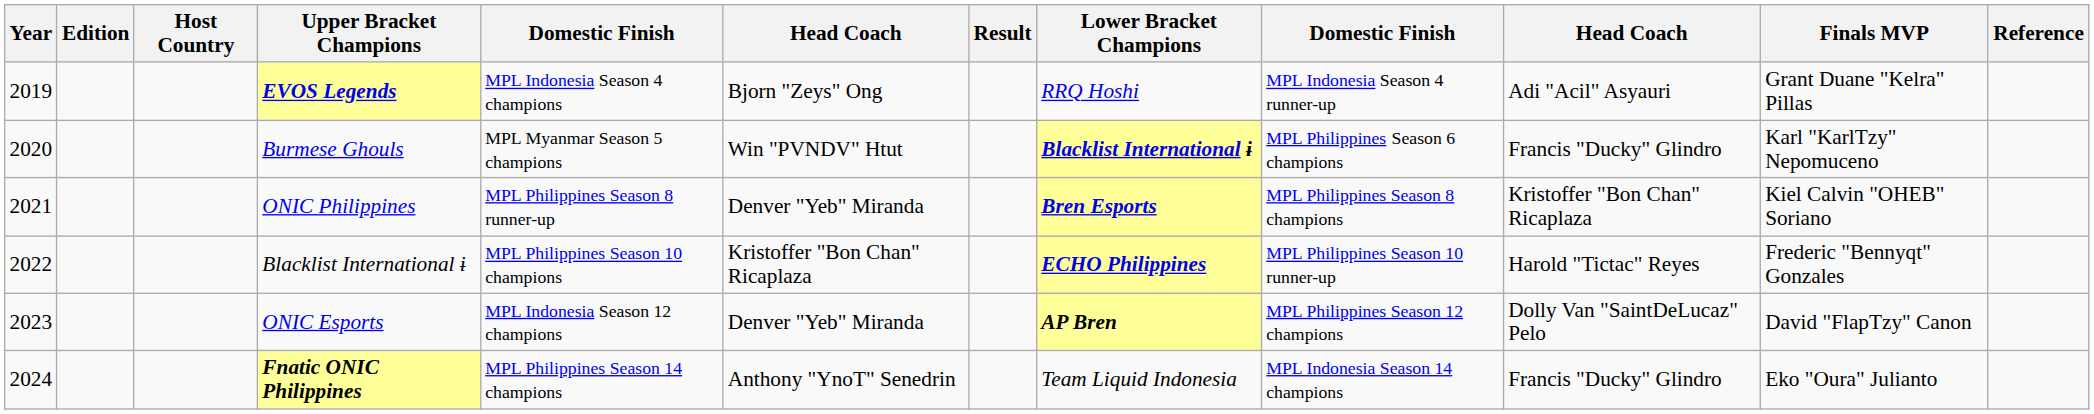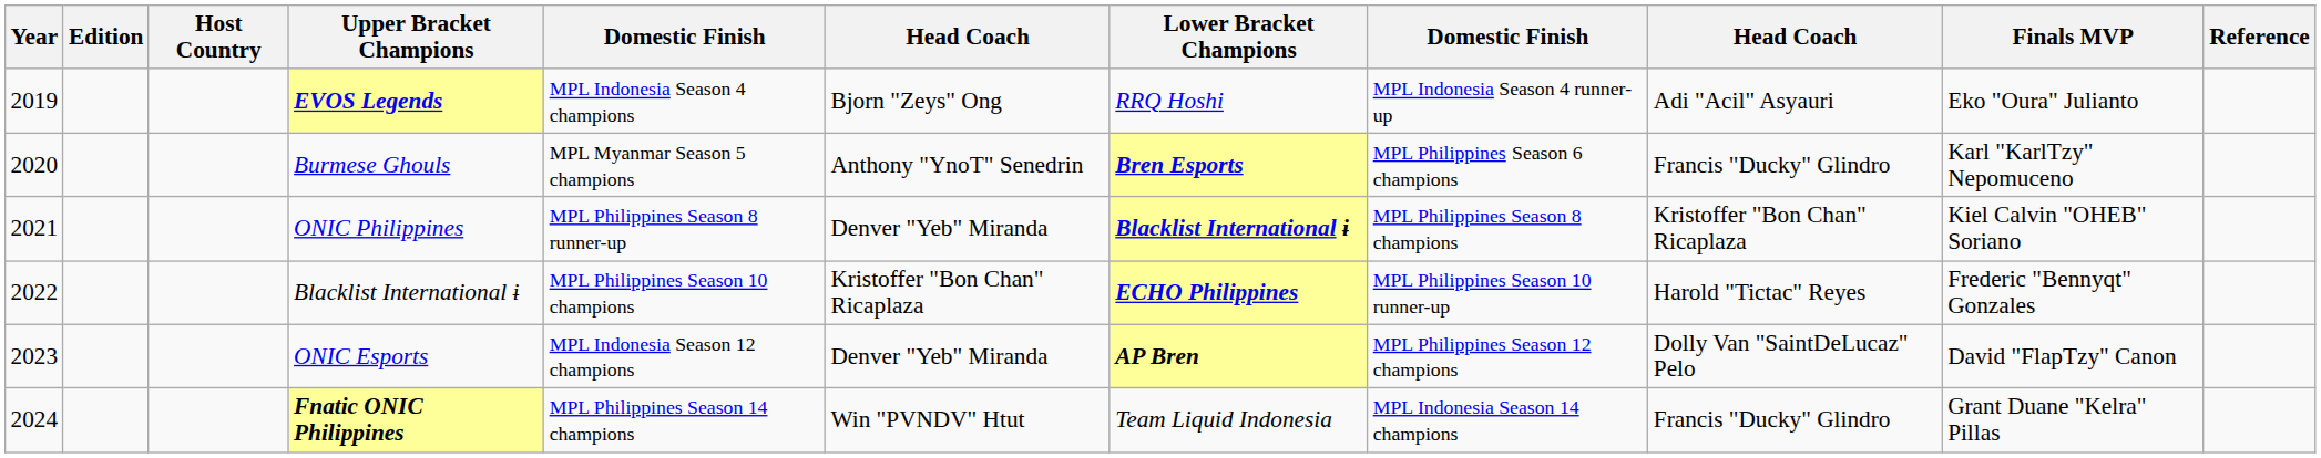- column: Result
EVOS Legends | Finals MVP: Grant Duane "Kelra" Pillas -> Eko "Oura" Julianto
Burmese Ghouls | column 6: Win "PVNDV" Htut -> Anthony "YnoT" Senedrin
Burmese Ghouls | Lower Bracket Champions: Blacklist International ɨ -> Bren Esports
ONIC Philippines | Lower Bracket Champions: Bren Esports -> Blacklist International ɨ
Fnatic ONIC Philippines | column 6: Anthony "YnoT" Senedrin -> Win "PVNDV" Htut
Fnatic ONIC Philippines | Finals MVP: Eko "Oura" Julianto -> Grant Duane "Kelra" Pillas
